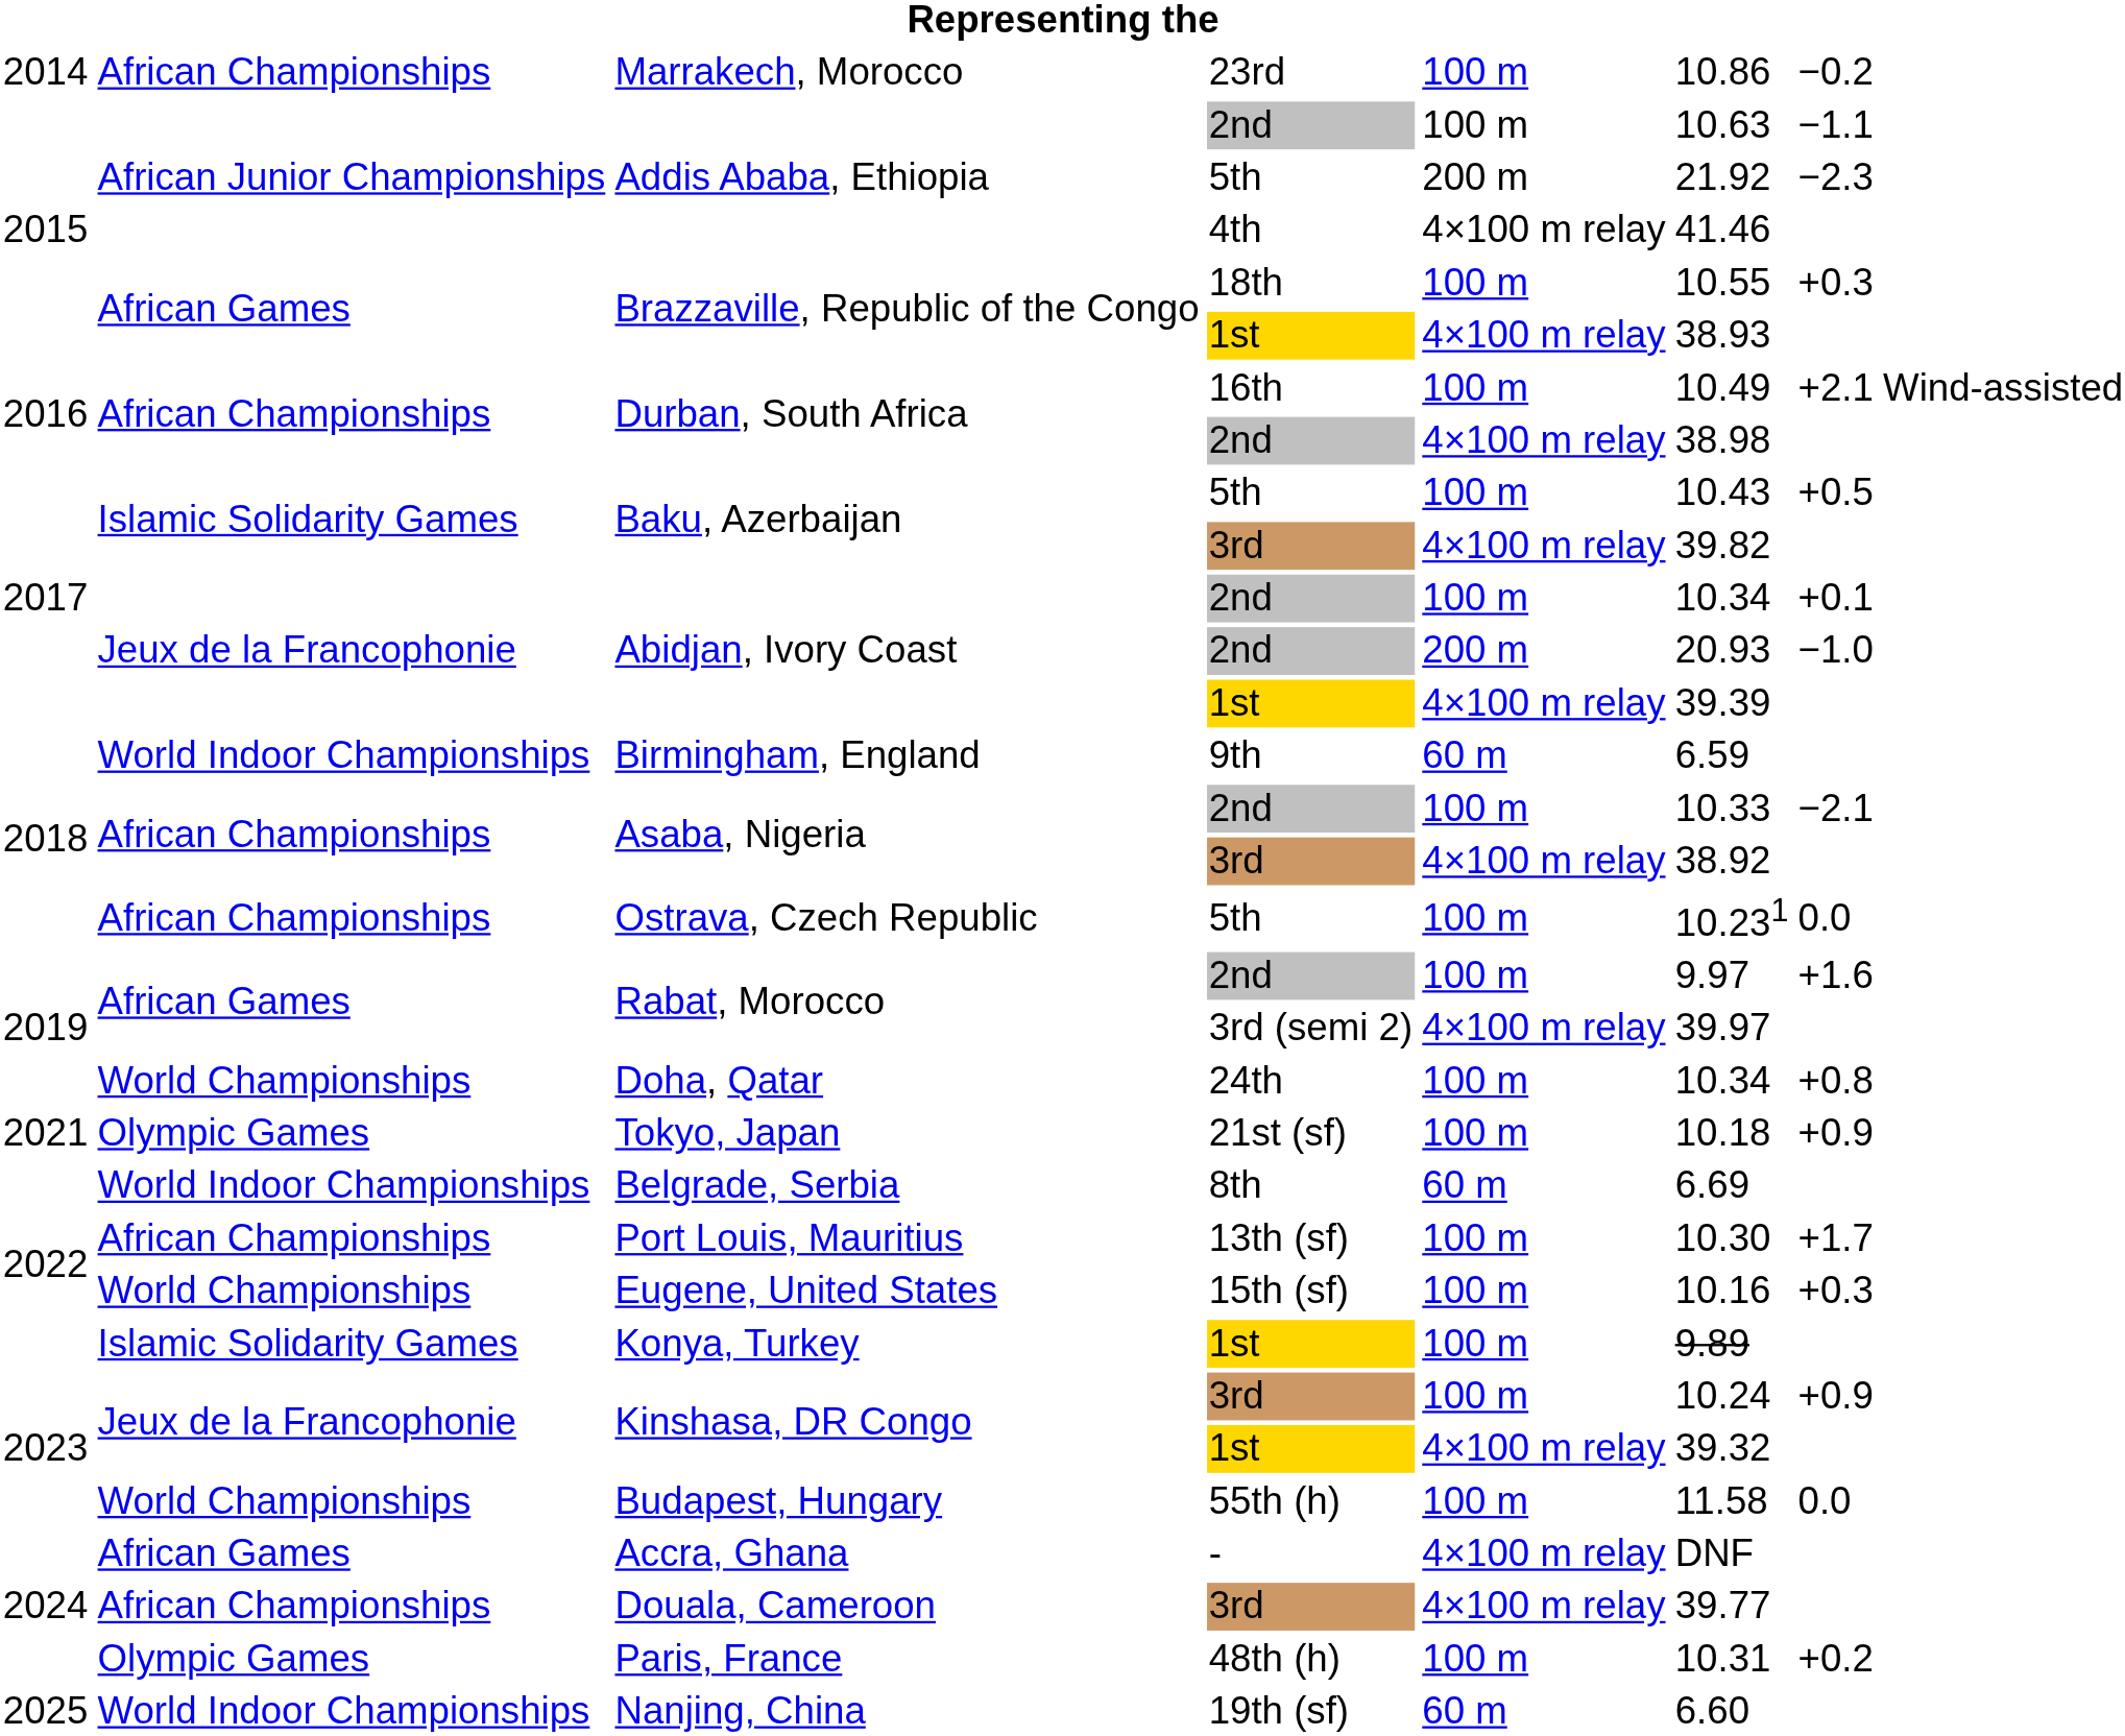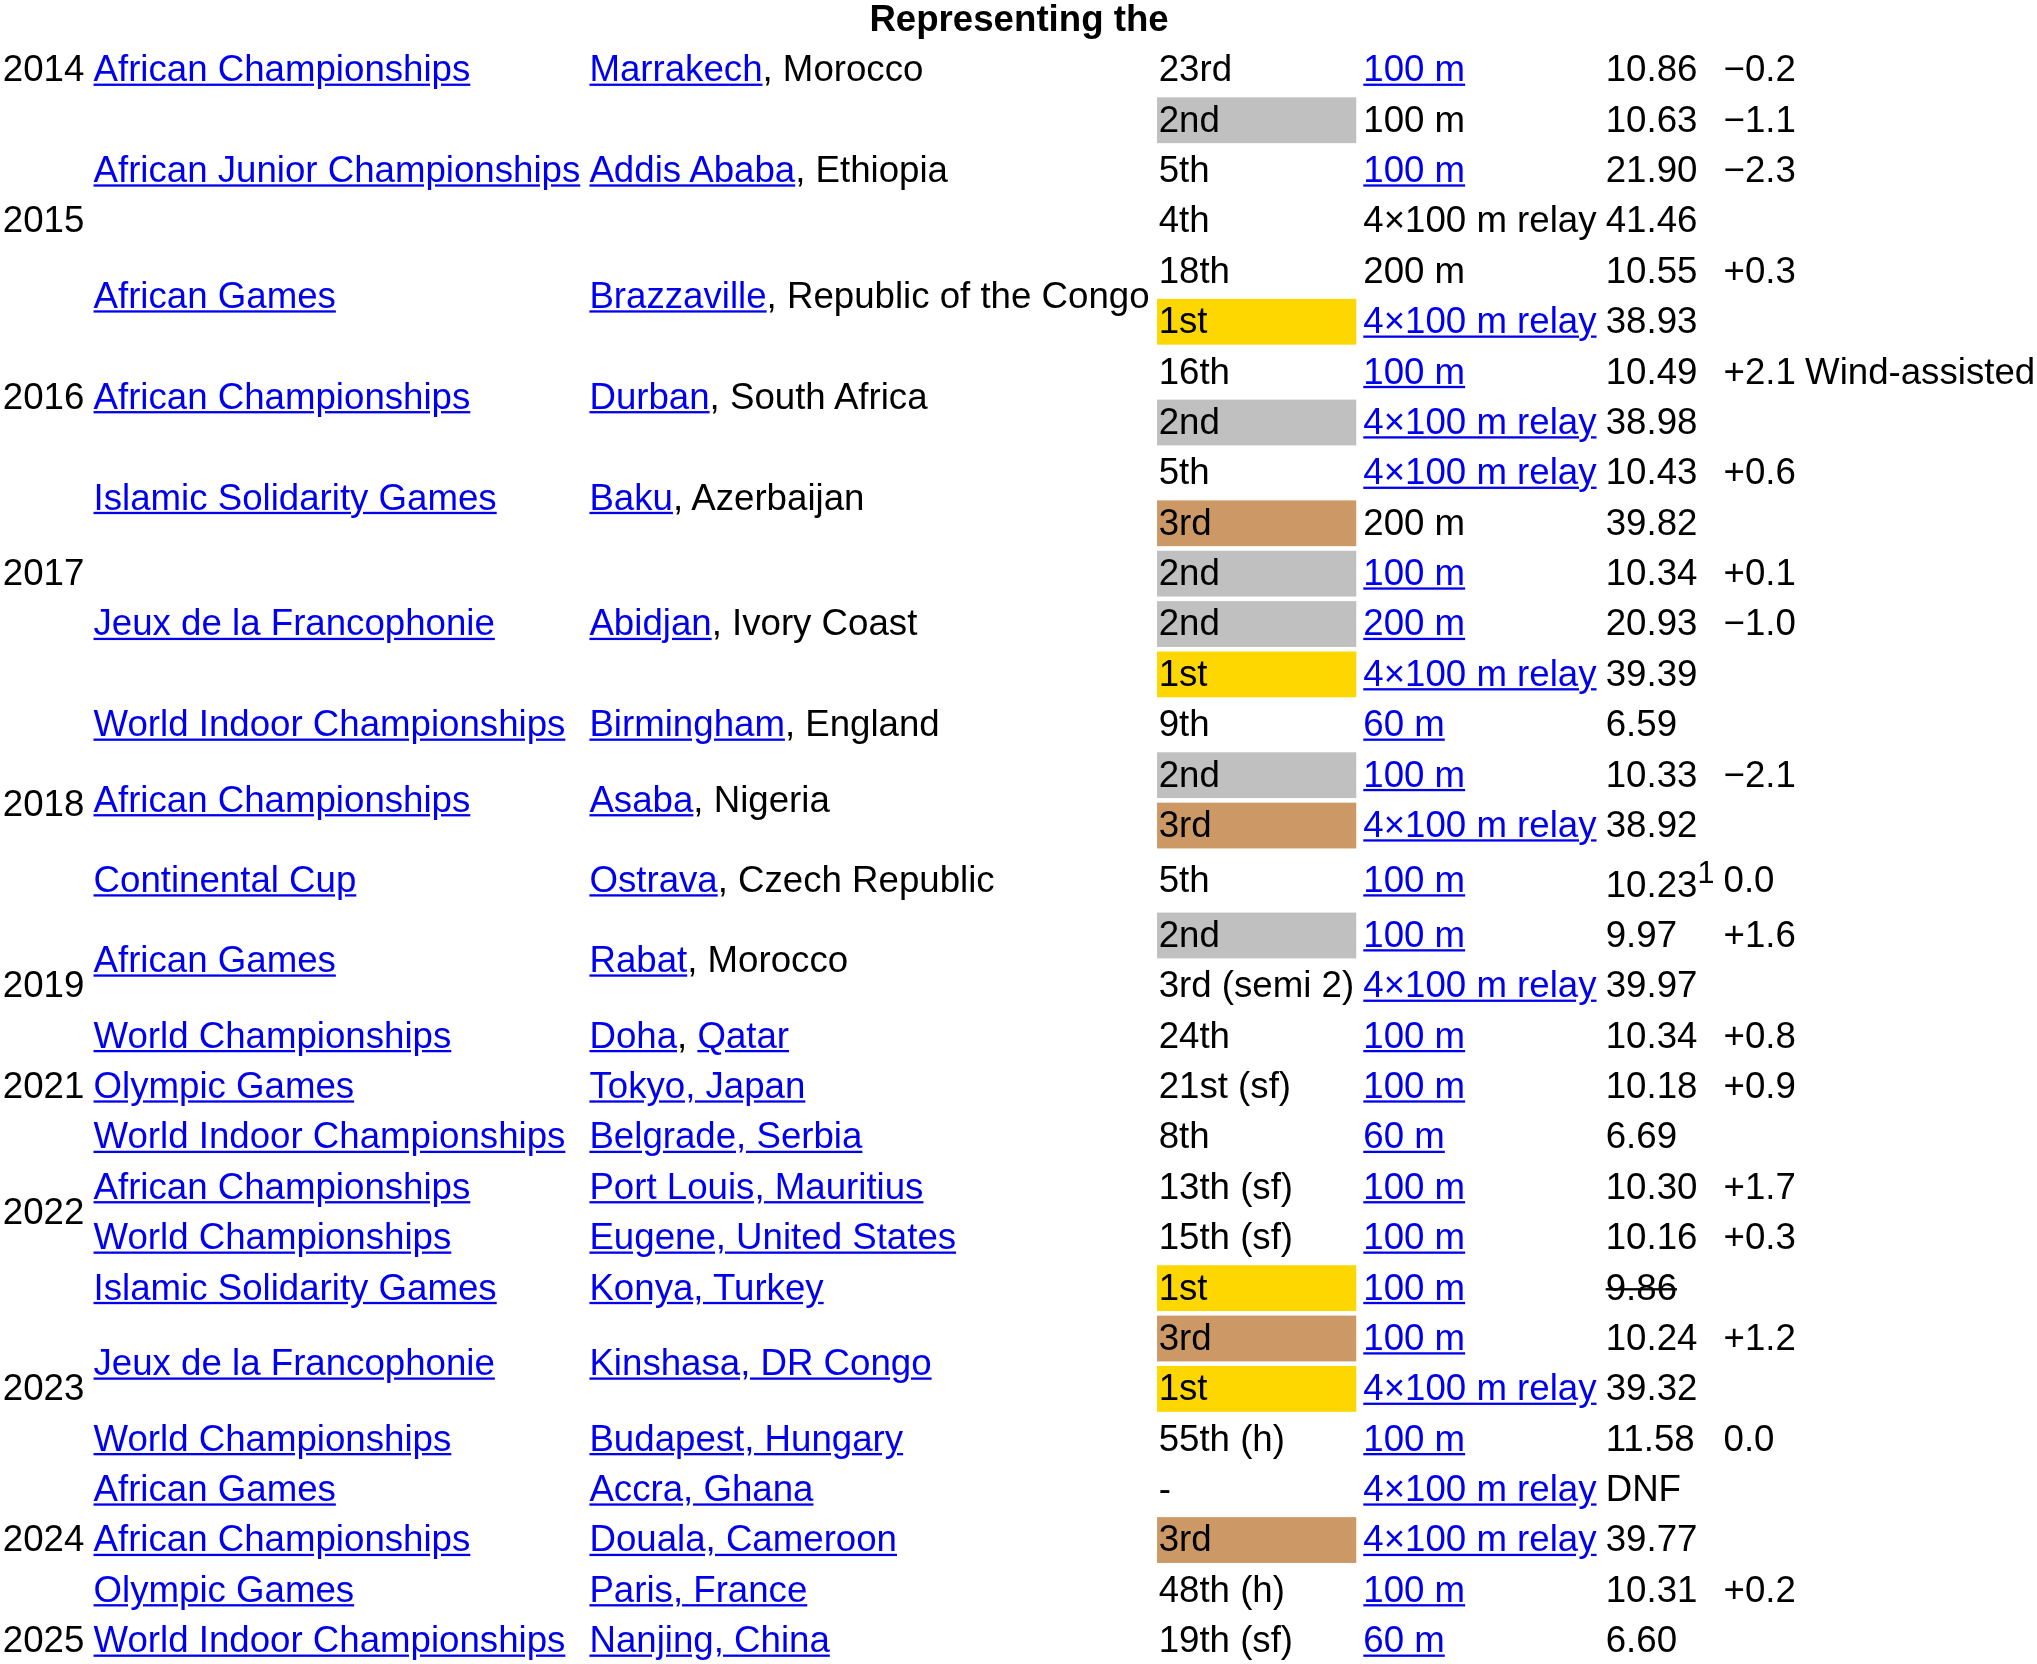Addis Ababa, Ethiopia / 5th | column 5: 200 m -> 100 m
Addis Ababa, Ethiopia / 5th | column 6: 21.92 -> 21.90
Brazzaville, Republic of the Congo / 18th | column 5: 100 m -> 200 m
Baku, Azerbaijan / 5th | column 5: 100 m -> 4×100 m relay
Baku, Azerbaijan / 5th | column 7: +0.5 -> +0.6
Baku, Azerbaijan / 3rd | column 5: 4×100 m relay -> 200 m
Ostrava, Czech Republic | column 2: African Championships -> Continental Cup
Konya, Turkey | column 6: 9.89 -> 9.86
Kinshasa, DR Congo / 3rd | column 7: +0.9 -> +1.2
